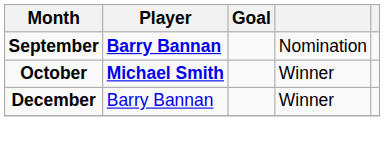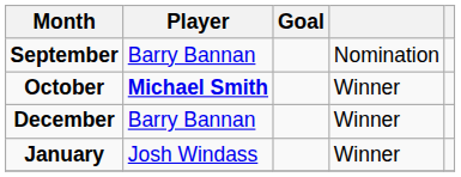September | Player: bold -> normal
+ row: January | Josh Windass | Winner
